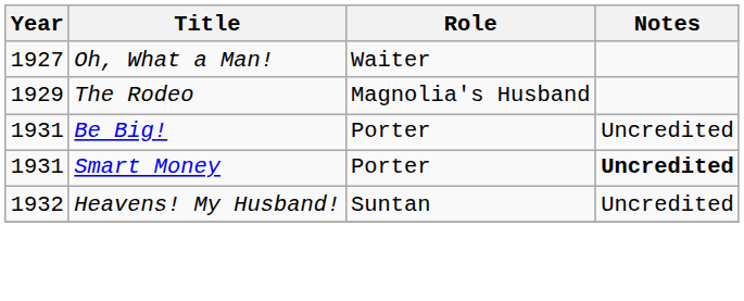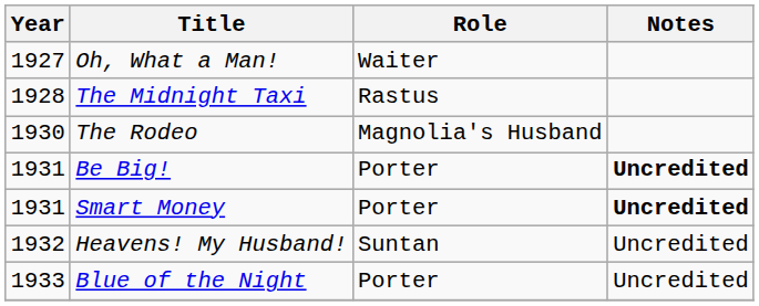+ row: 1928 | The Midnight Taxi | Rastus
The Rodeo | Year: 1929 -> 1930
Be Big! | Notes: normal -> bold
+ row: 1933 | Blue of the Night | Porter | Uncredited
